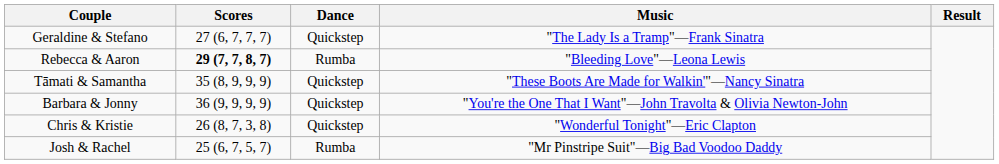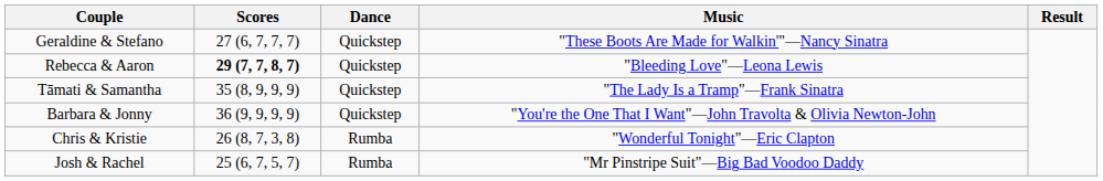Geraldine & Stefano | Music: "The Lady Is a Tramp"—Frank Sinatra -> "These Boots Are Made for Walkin'"—Nancy Sinatra
Rebecca & Aaron | Dance: Rumba -> Quickstep
Tāmati & Samantha | Music: "These Boots Are Made for Walkin'"—Nancy Sinatra -> "The Lady Is a Tramp"—Frank Sinatra
Chris & Kristie | Dance: Quickstep -> Rumba
